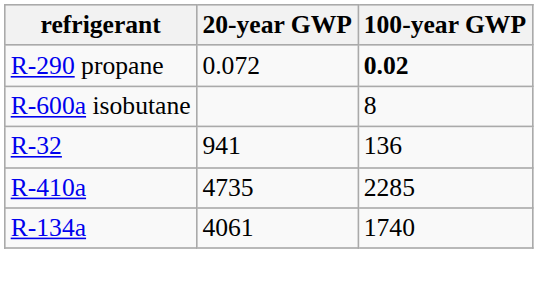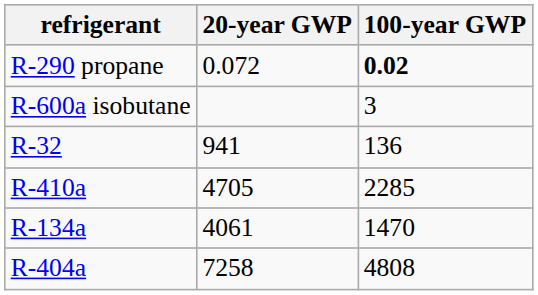R-600a isobutane | 100-year GWP: 8 -> 3
R-410a | 20-year GWP: 4735 -> 4705
R-134a | 100-year GWP: 1740 -> 1470
+ row: R-404a | 7258 | 4808
